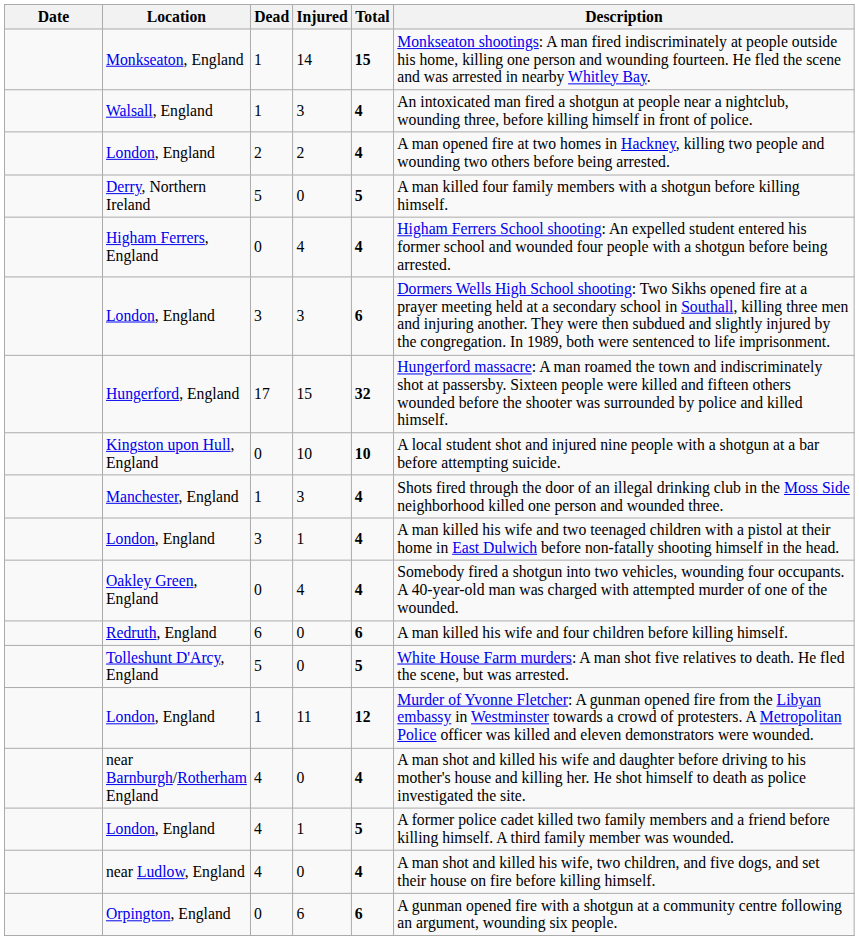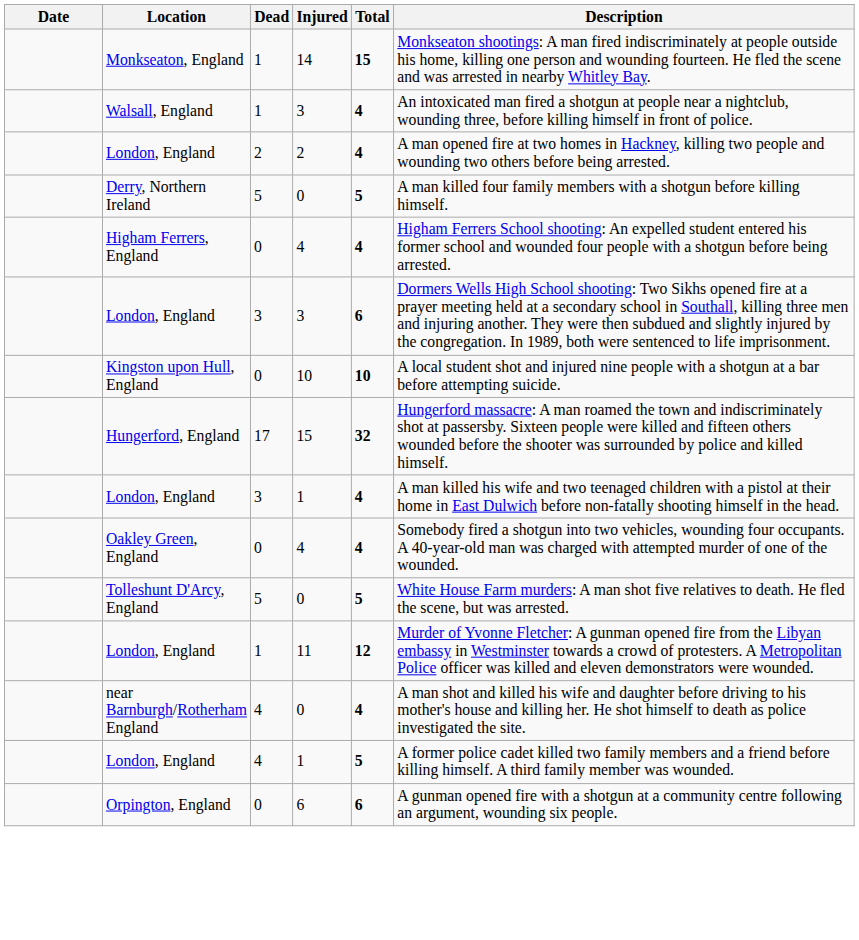rows swapped: Hungerford, England <-> Kingston upon Hull, England
- row: Manchester, England | 1 | 3 | 4 | Shots fired through the door of an illegal drinking club in the Moss Side neighborhood killed one person and wounded three.
- row: Redruth, England | 6 | 0 | 6 | A man killed his wife and four children before killing himself.
- row: near Ludlow, England | 4 | 0 | 4 | A man shot and killed his wife, two children, and five dogs, and set their house on fire before killing himself.
